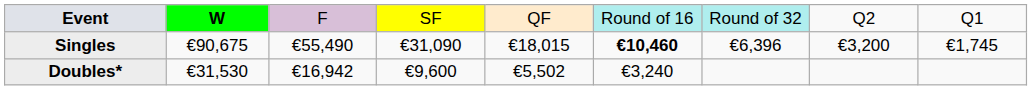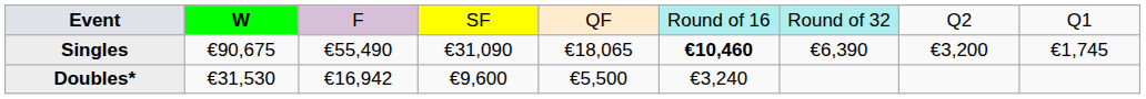Singles | column 5: €18,015 -> €18,065
Singles | column 7: €6,396 -> €6,390
Doubles* | column 5: €5,502 -> €5,500
